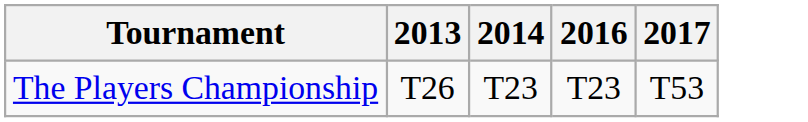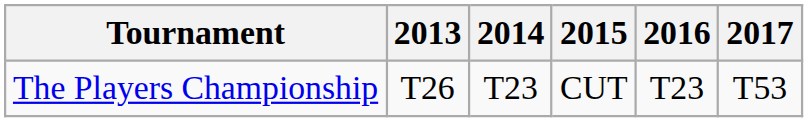+ column: 2015 | CUT
